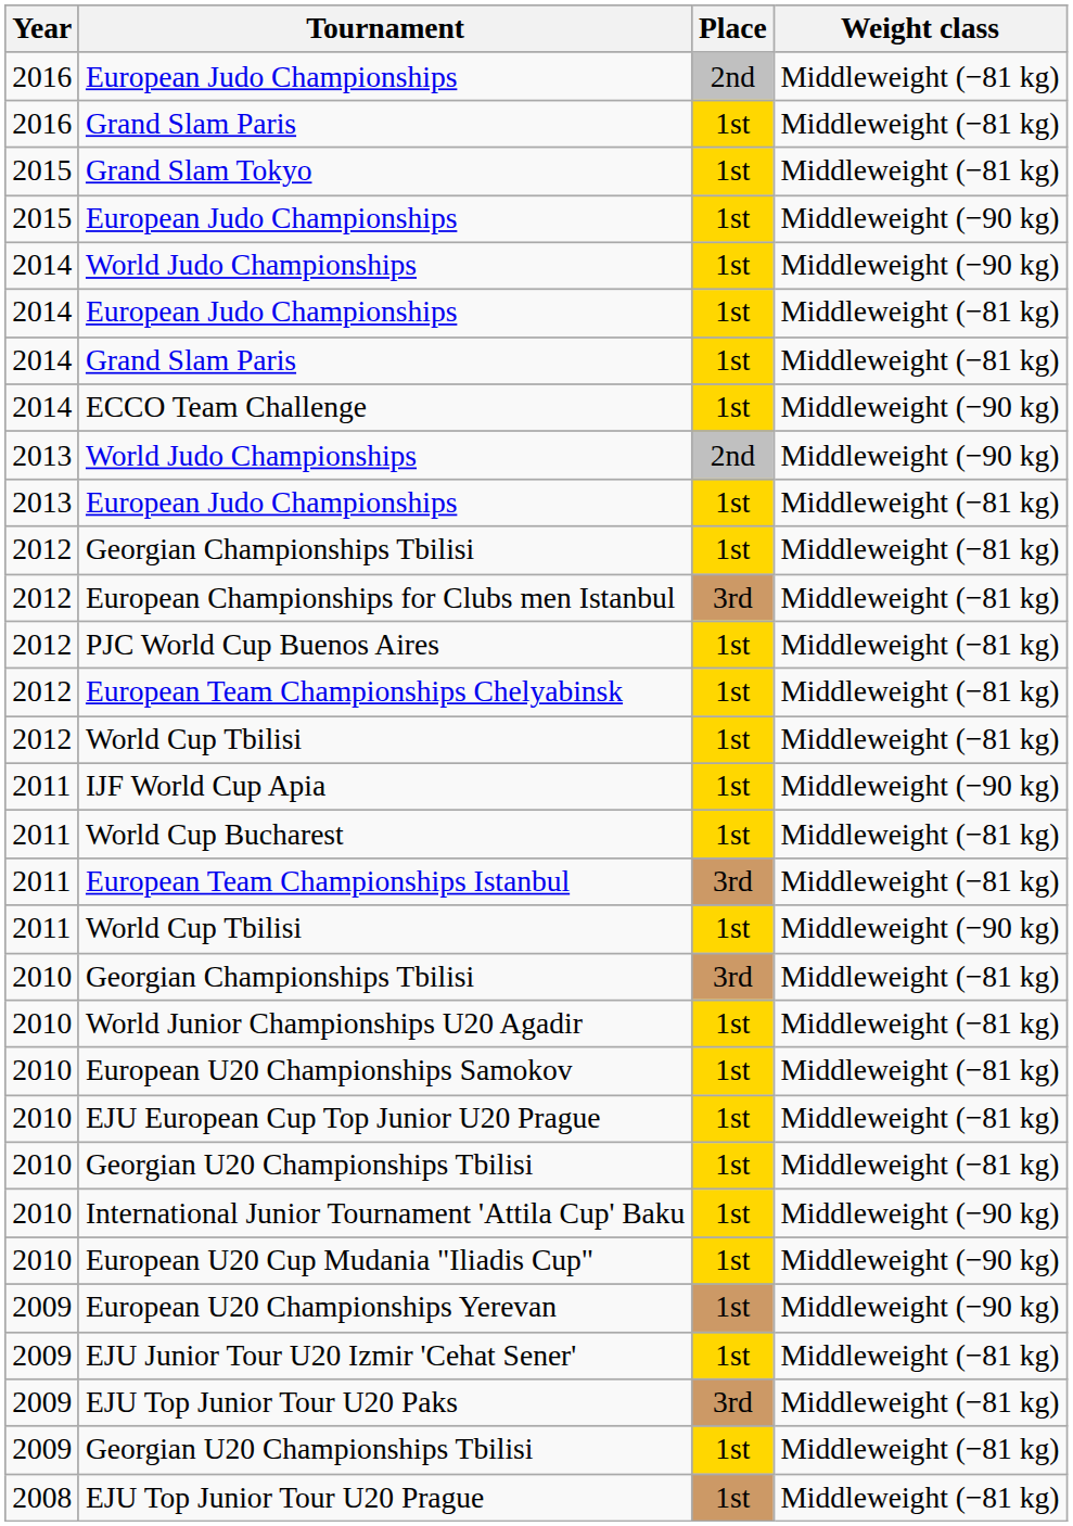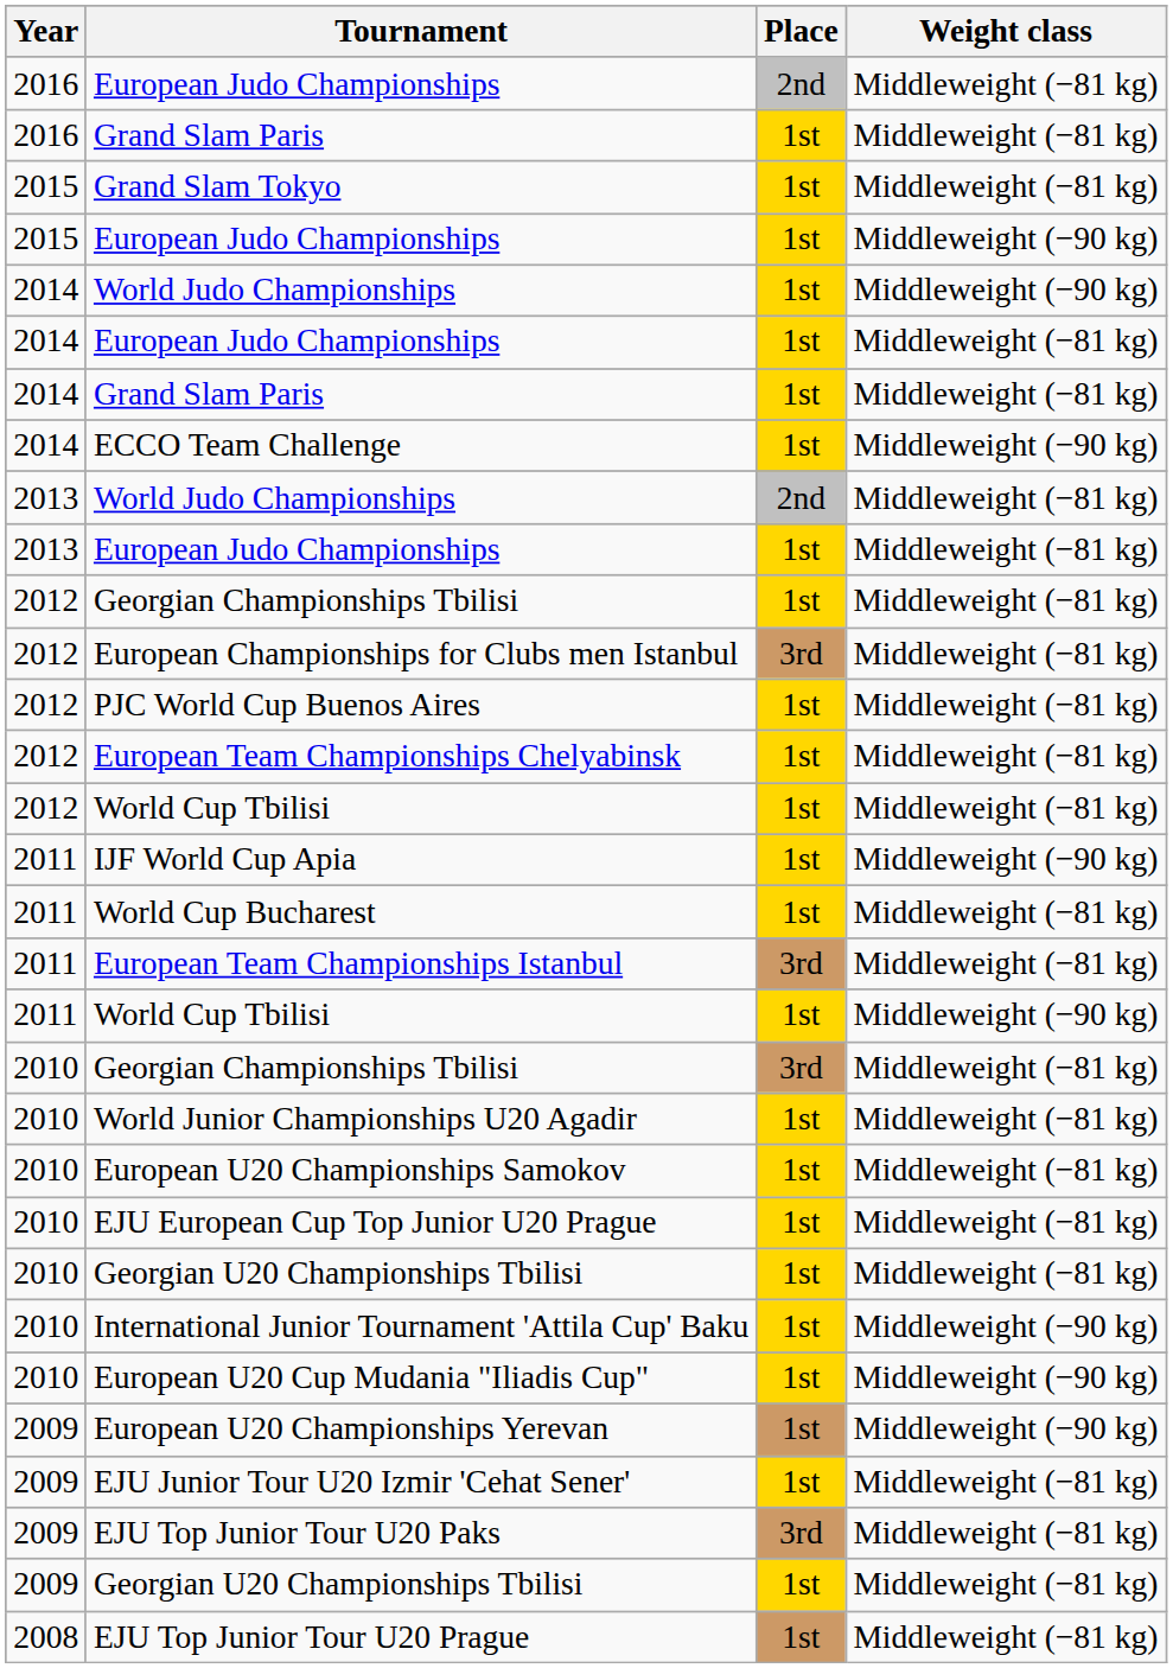2013 / World Judo Championships | Weight class: Middleweight (−90 kg) -> Middleweight (−81 kg)
